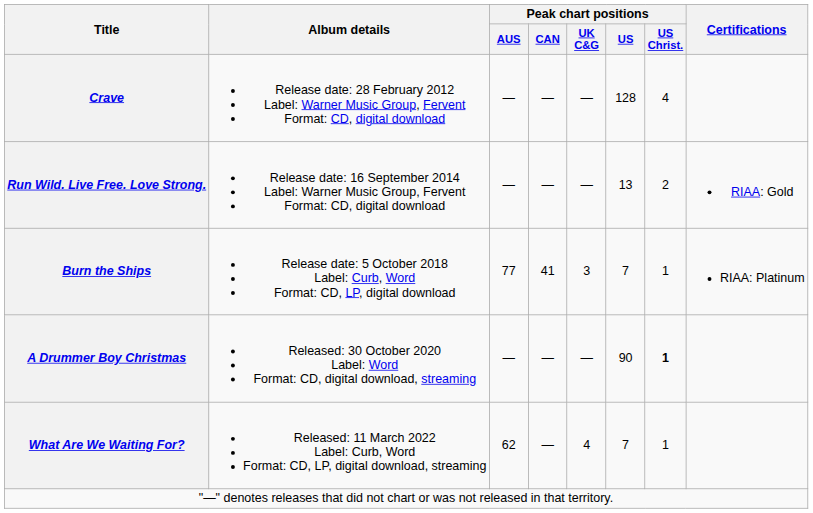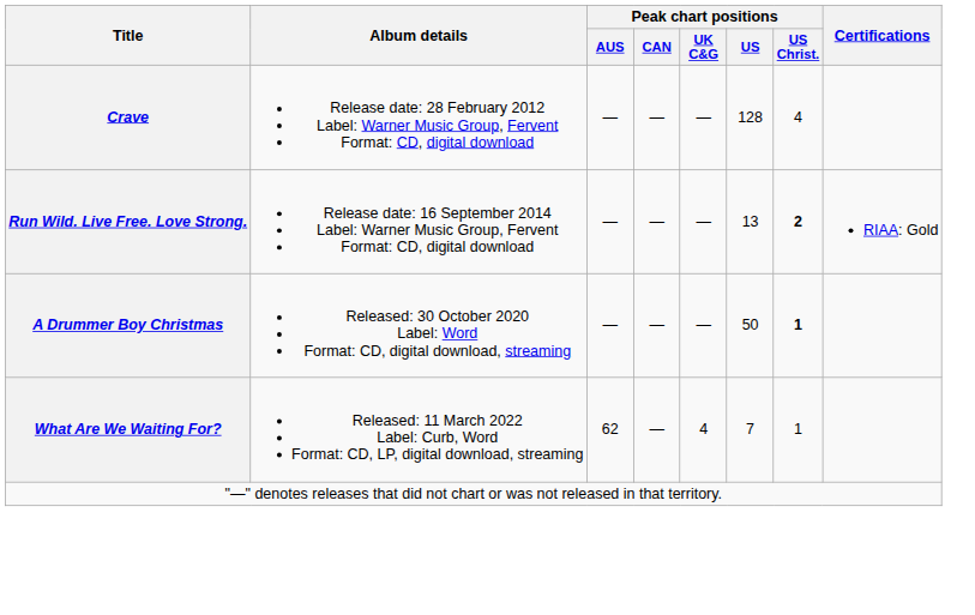Run Wild. Live Free. Love Strong. | Peak chart positions / US Christ.: normal -> bold
- row: Burn the Ships | Release date: 5 October 2018 Label: Curb, Word Format: CD, LP, digital download | 77 | 41 | 3 | 7 | 1 | RIAA: Platinum
A Drummer Boy Christmas | Peak chart positions / US: 90 -> 50
